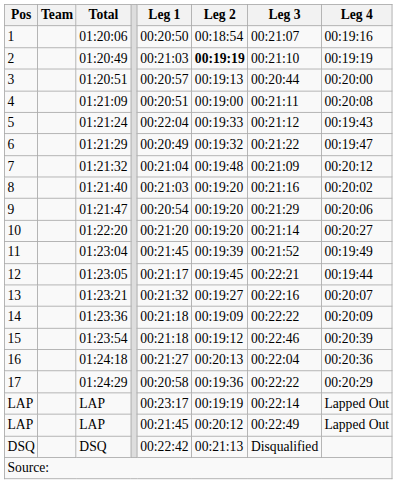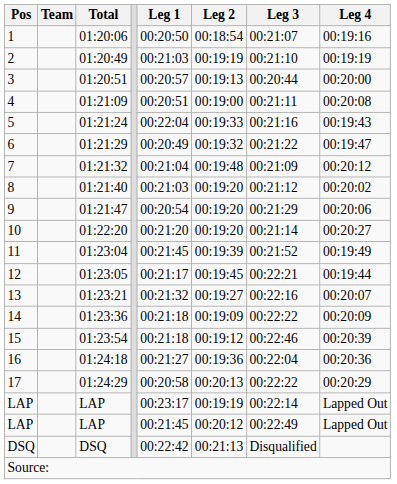2 | Leg 2: bold -> normal
5 | Leg 3: 00:21:12 -> 00:21:16
8 | Leg 3: 00:21:16 -> 00:21:12
16 | Leg 2: 00:20:13 -> 00:19:36
17 | Leg 2: 00:19:36 -> 00:20:13
